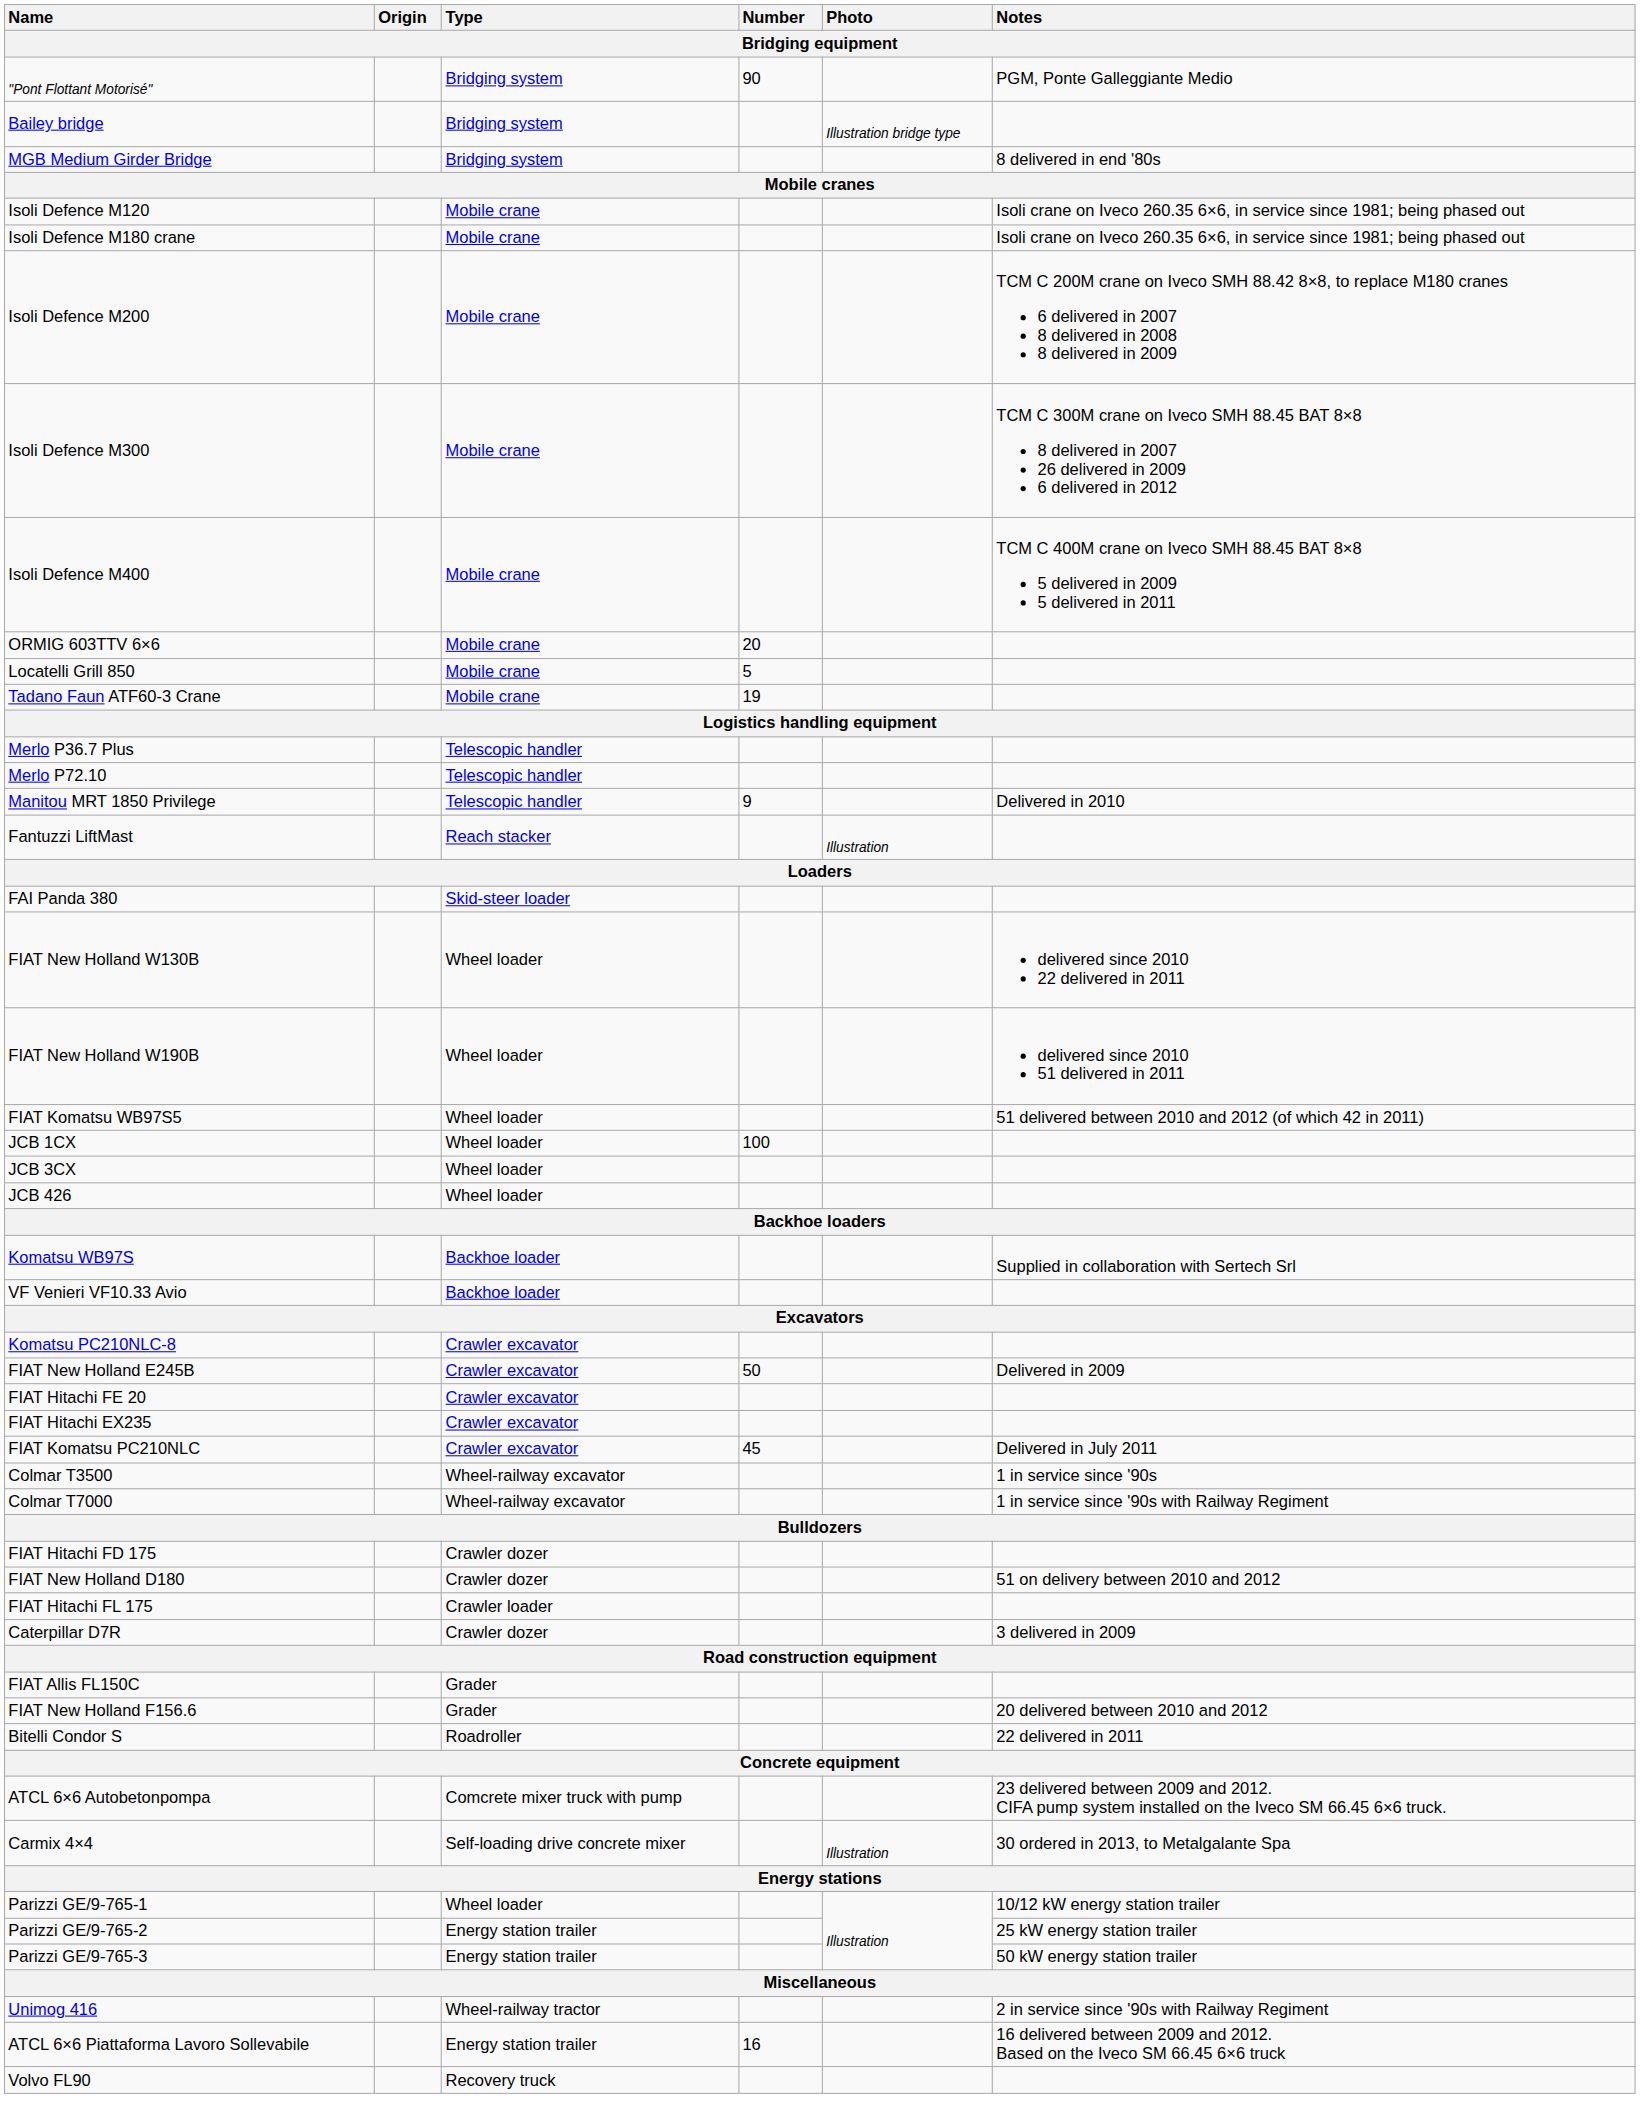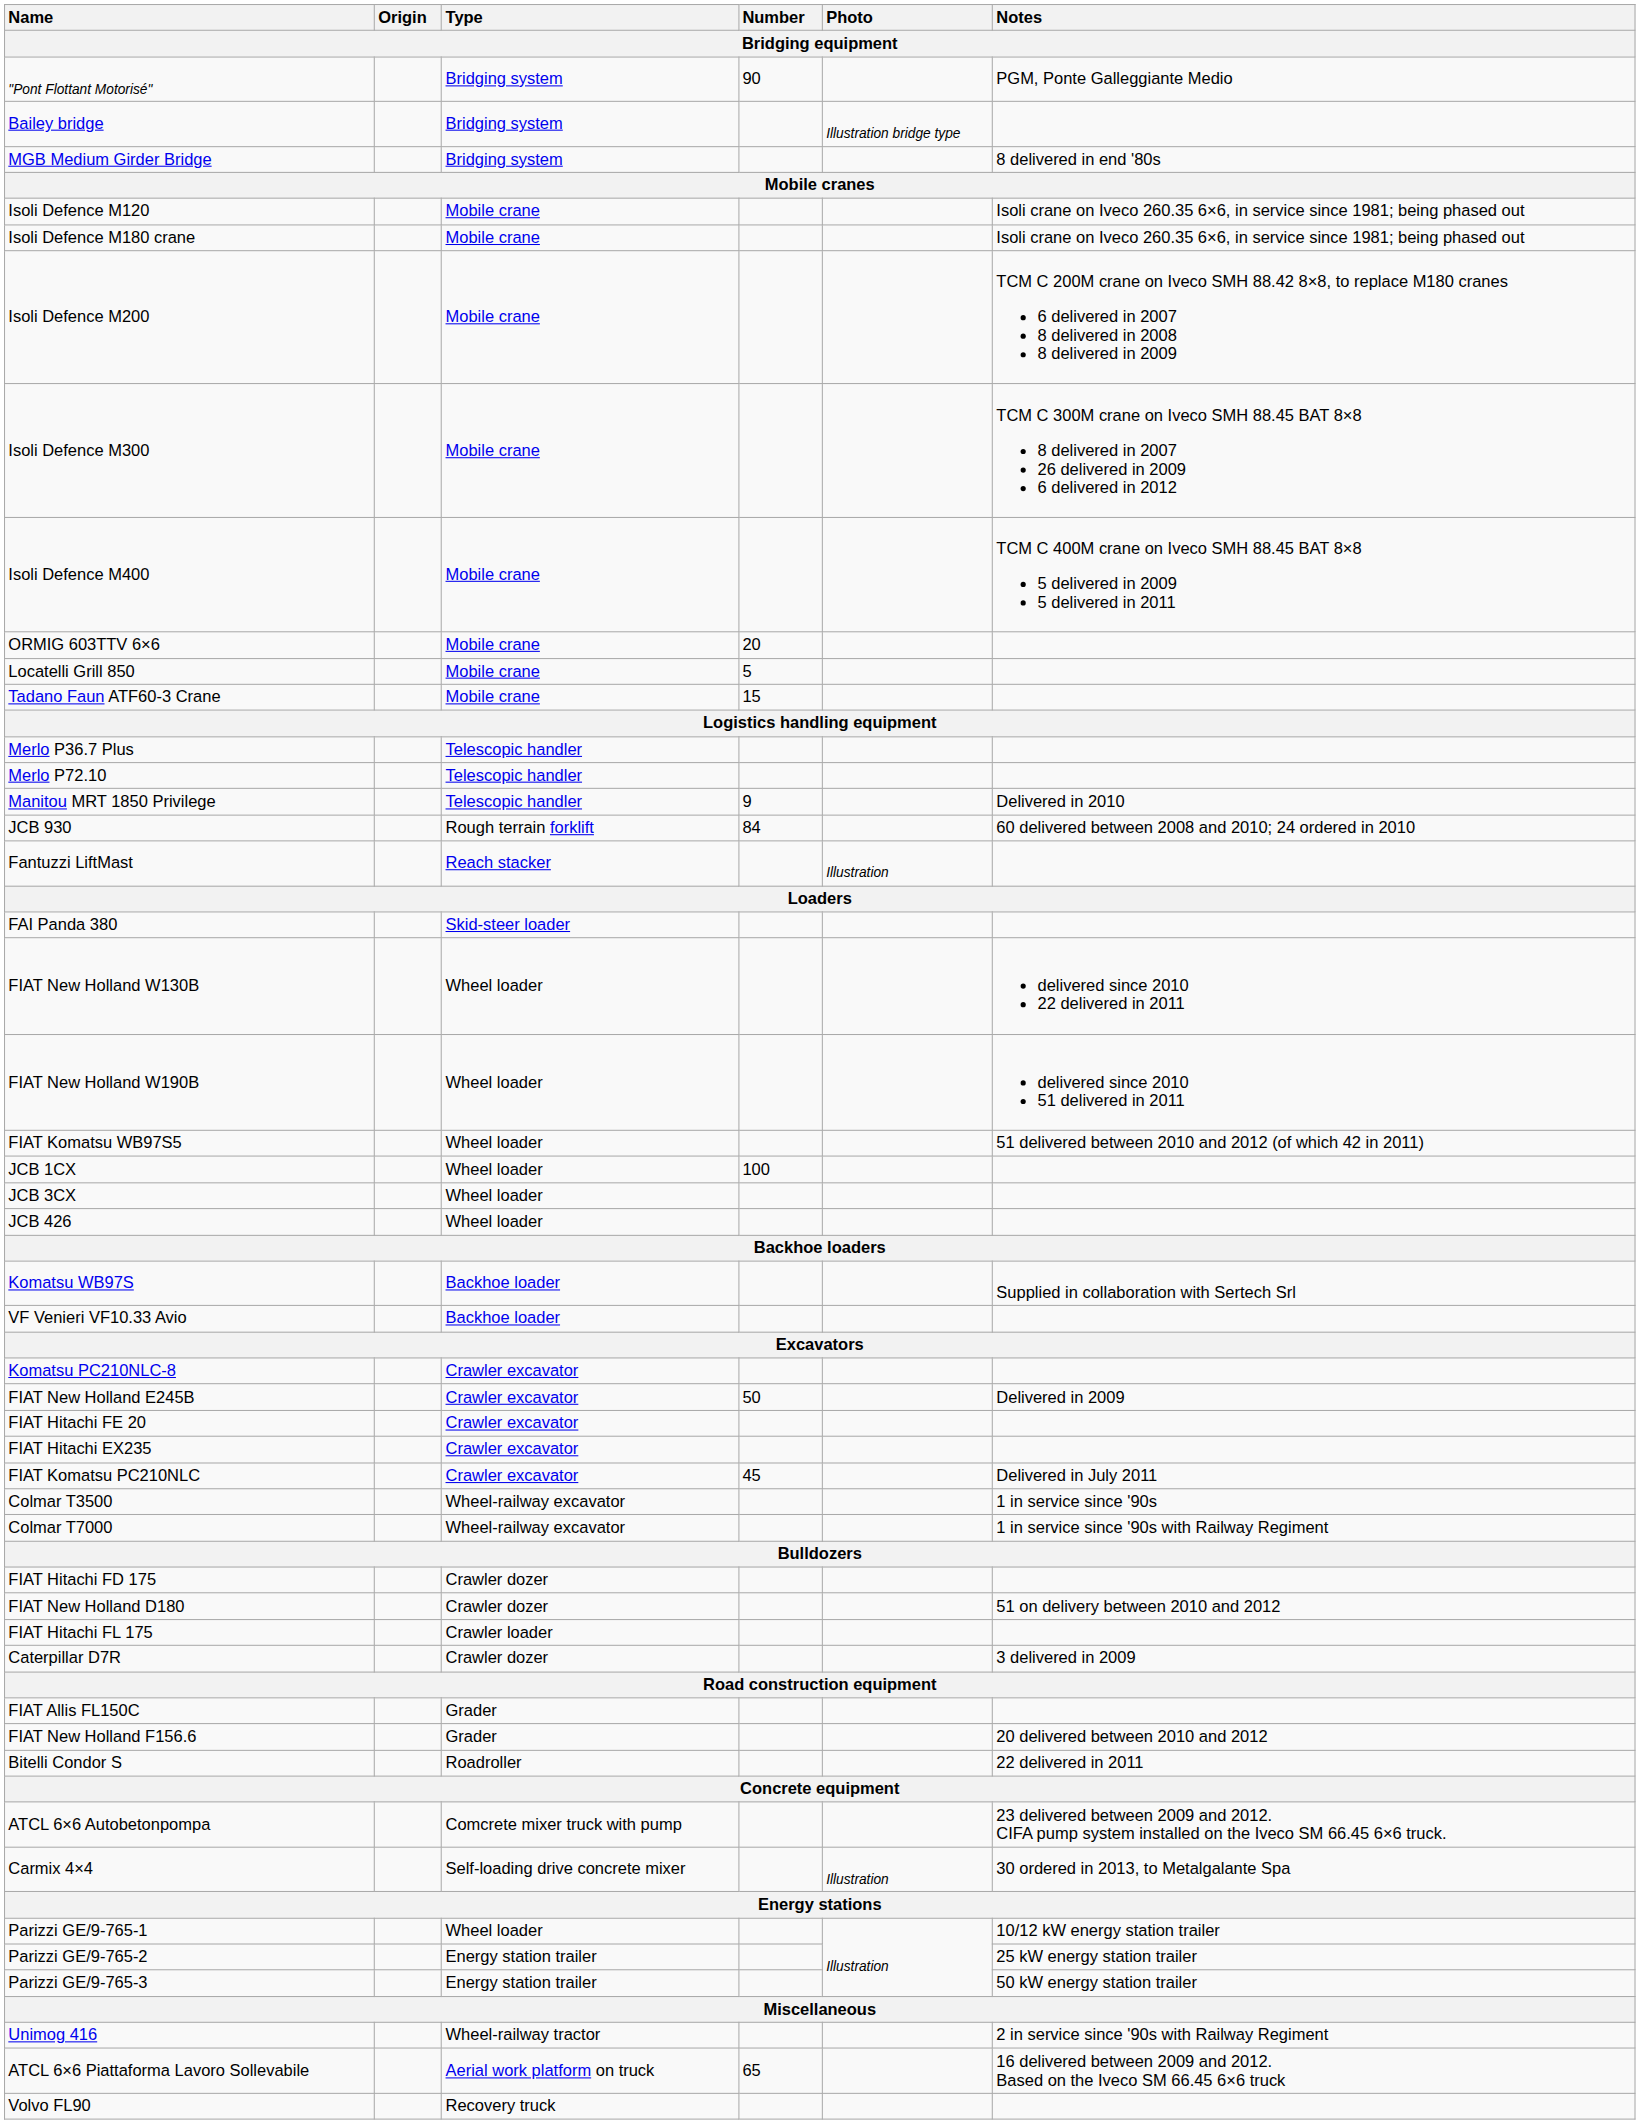Tadano Faun ATF60-3 Crane | Number: 19 -> 15
+ row: JCB 930 | Rough terrain forklift | 84 | 60 delivered between 2008 and 2010; 24 ordered in 2010
ATCL 6×6 Piattaforma Lavoro Sollevabile | Type: Energy station trailer -> Aerial work platform on truck
ATCL 6×6 Piattaforma Lavoro Sollevabile | Number: 16 -> 65
